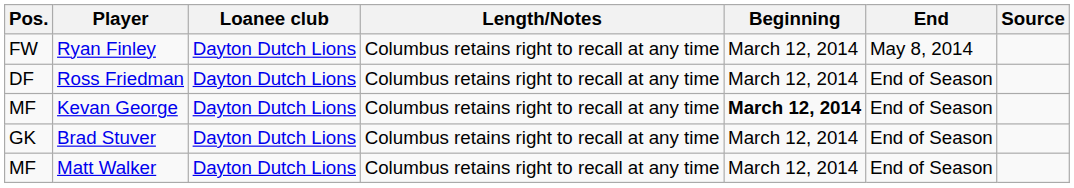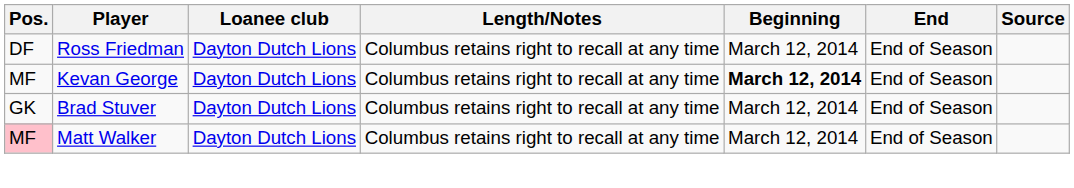- row: FW | Ryan Finley | Dayton Dutch Lions | Columbus retains right to recall at any time | March 12, 2014 | May 8, 2014
Matt Walker | Pos.: no background -> pink background
